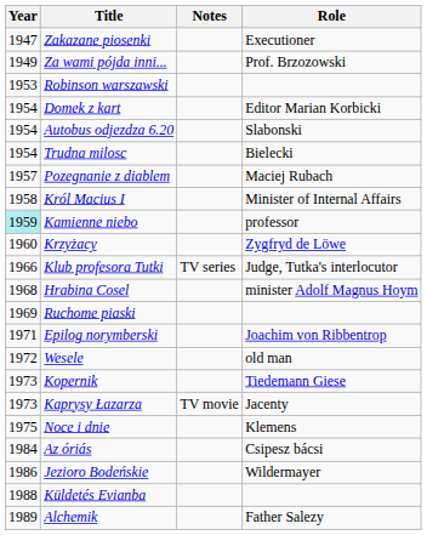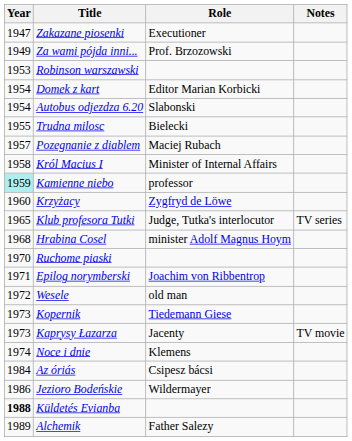columns swapped: Role <-> Notes
Trudna milosc | Year: 1954 -> 1955
Klub profesora Tutki | Year: 1966 -> 1965
Ruchome piaski | Year: 1969 -> 1970
Noce i dnie | Year: 1975 -> 1974
Küldetés Evianba | Year: normal -> bold
